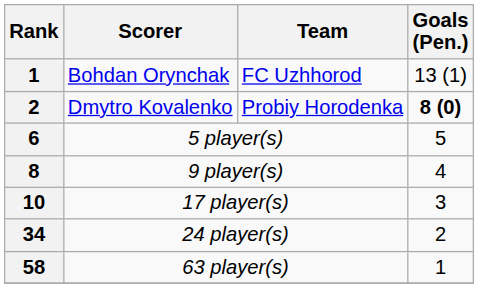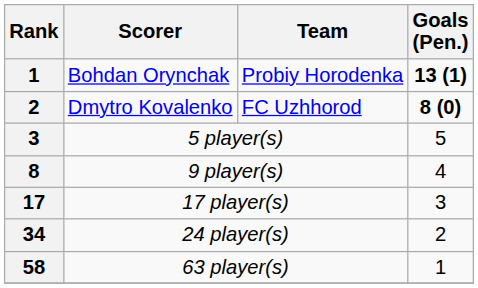Bohdan Orynchak | Team: FC Uzhhorod -> Probiy Horodenka
Bohdan Orynchak | Goals (Pen.): normal -> bold
Dmytro Kovalenko | Team: Probiy Horodenka -> FC Uzhhorod
5 player(s) | Rank: 6 -> 3
17 player(s) | Rank: 10 -> 17
